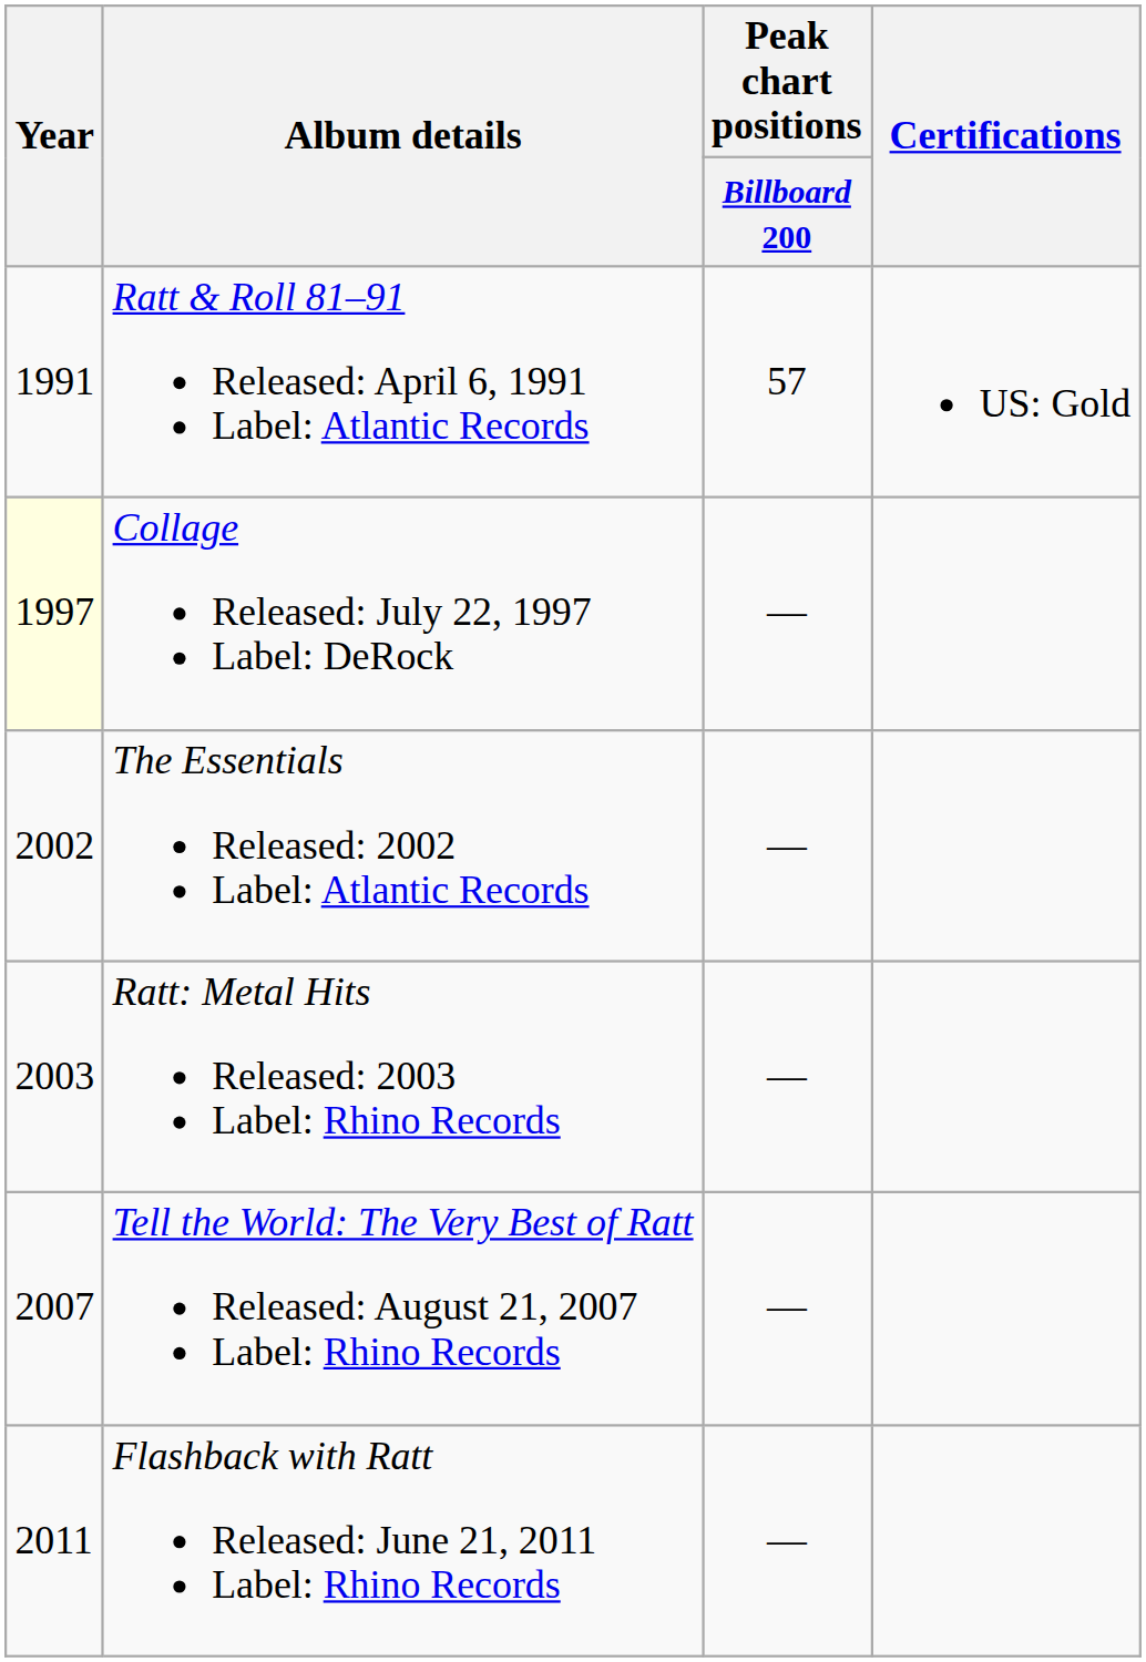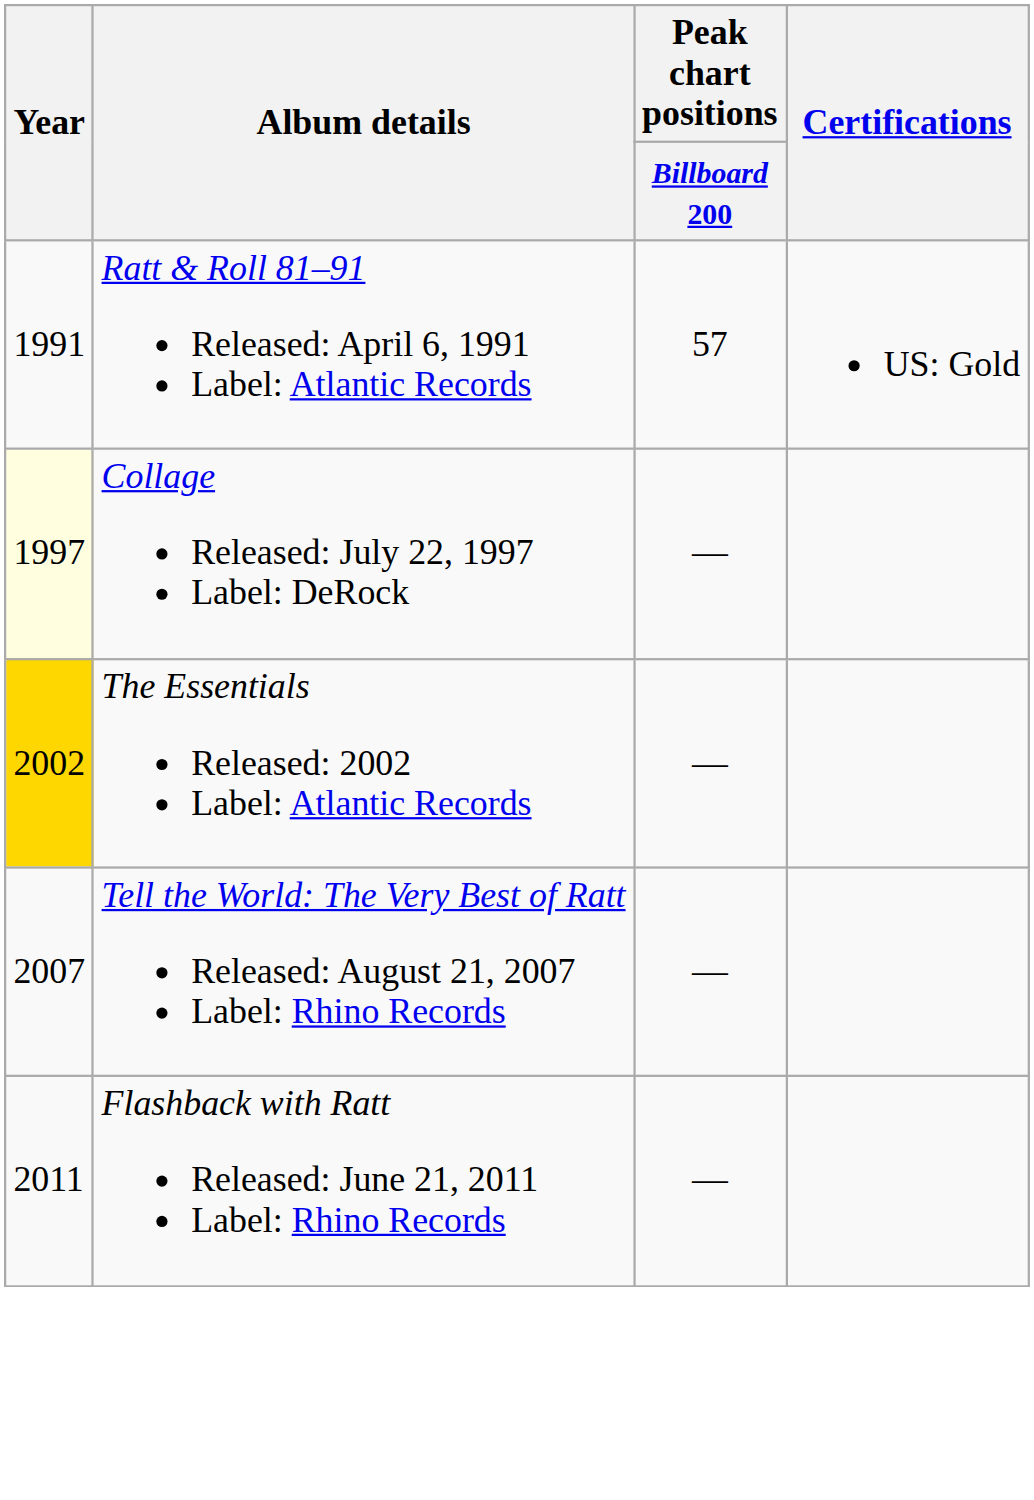The Essentials Released: 2002 Label: Atlantic Records | Year: no background -> gold background
- row: 2003 | Ratt: Metal Hits Released: 2003 Label: Rhino Records | —
